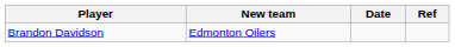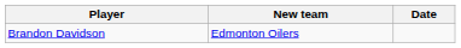- column: Ref
